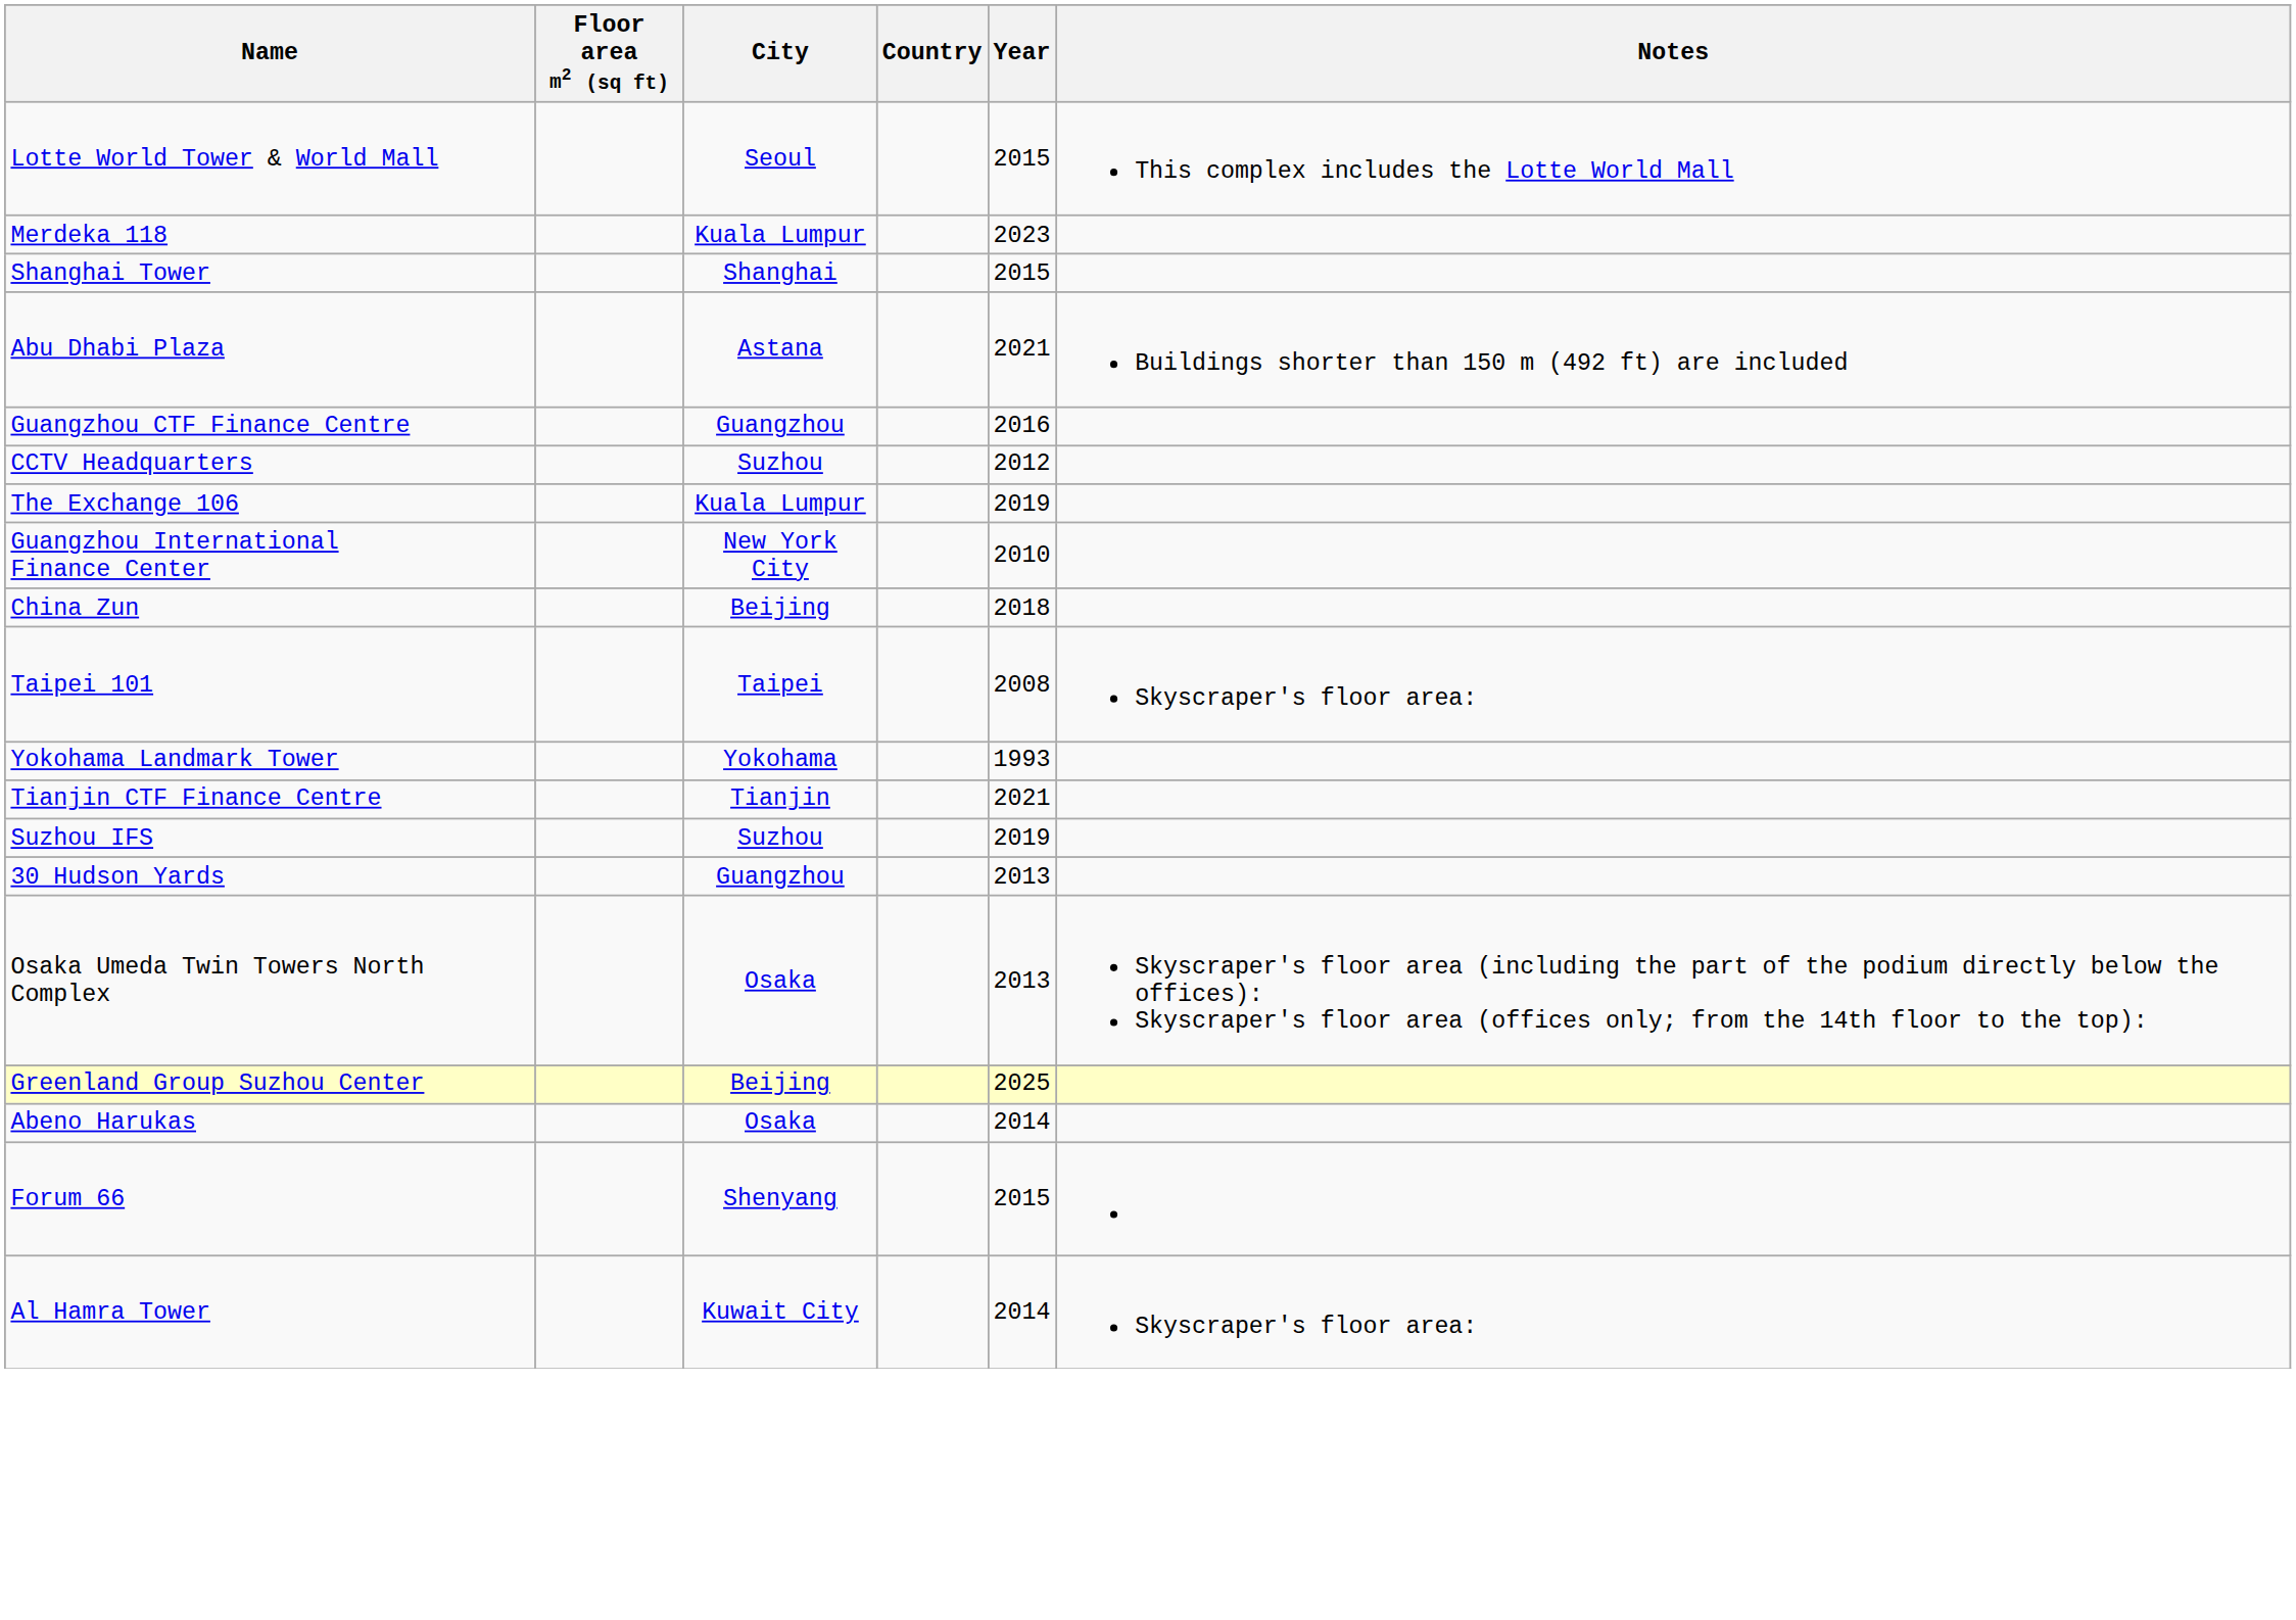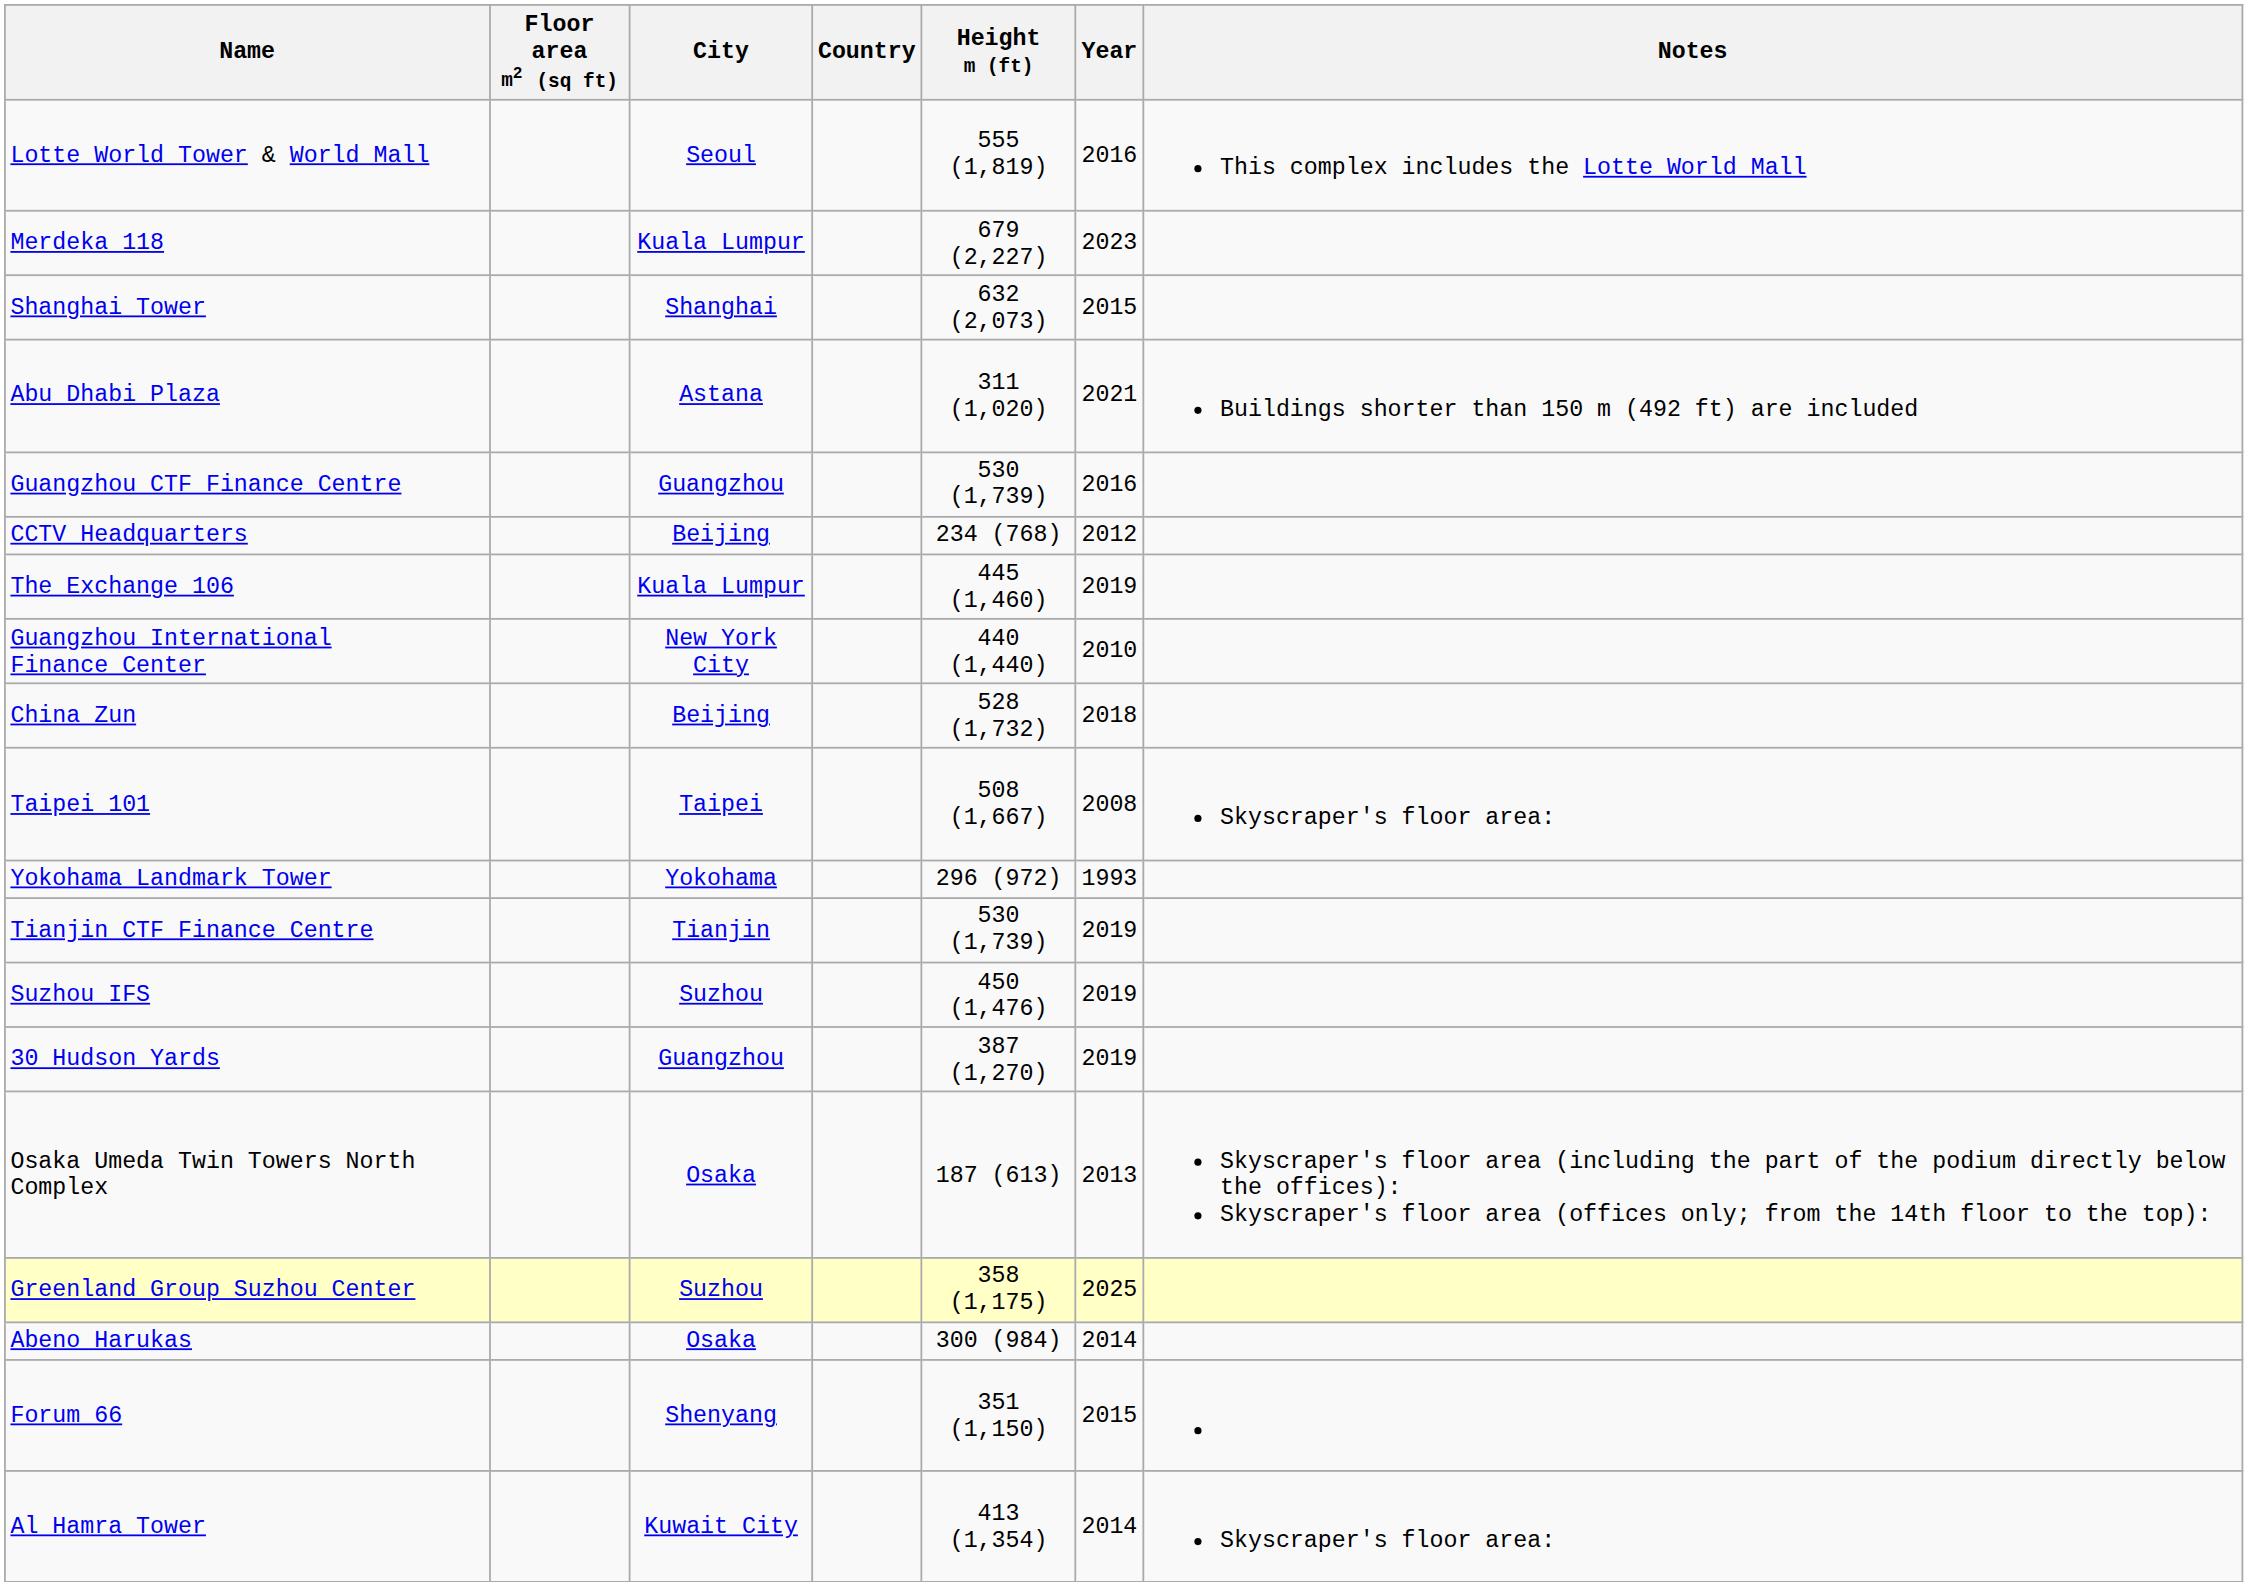+ column: Height m (ft) | 555 (1,819) | 679 (2,227) | 632 (2,073) | 311 (1,020) | 530 (1,739) | 234 (768) | 445 (1,460) | 440 (1,440) | 528 (1,732) | 508 (1,667) | 296 (972) | 530 (1,739) | 450 (1,476) | 387 (1,270) | 187 (613) | 358 (1,175) | 300 (984) | 351 (1,150) | 413 (1,354)
Lotte World Tower & World Mall | Year: 2015 -> 2016
CCTV Headquarters | City: Suzhou -> Beijing
Tianjin CTF Finance Centre | Year: 2021 -> 2019
30 Hudson Yards | Year: 2013 -> 2019
Greenland Group Suzhou Center | City: Beijing -> Suzhou
